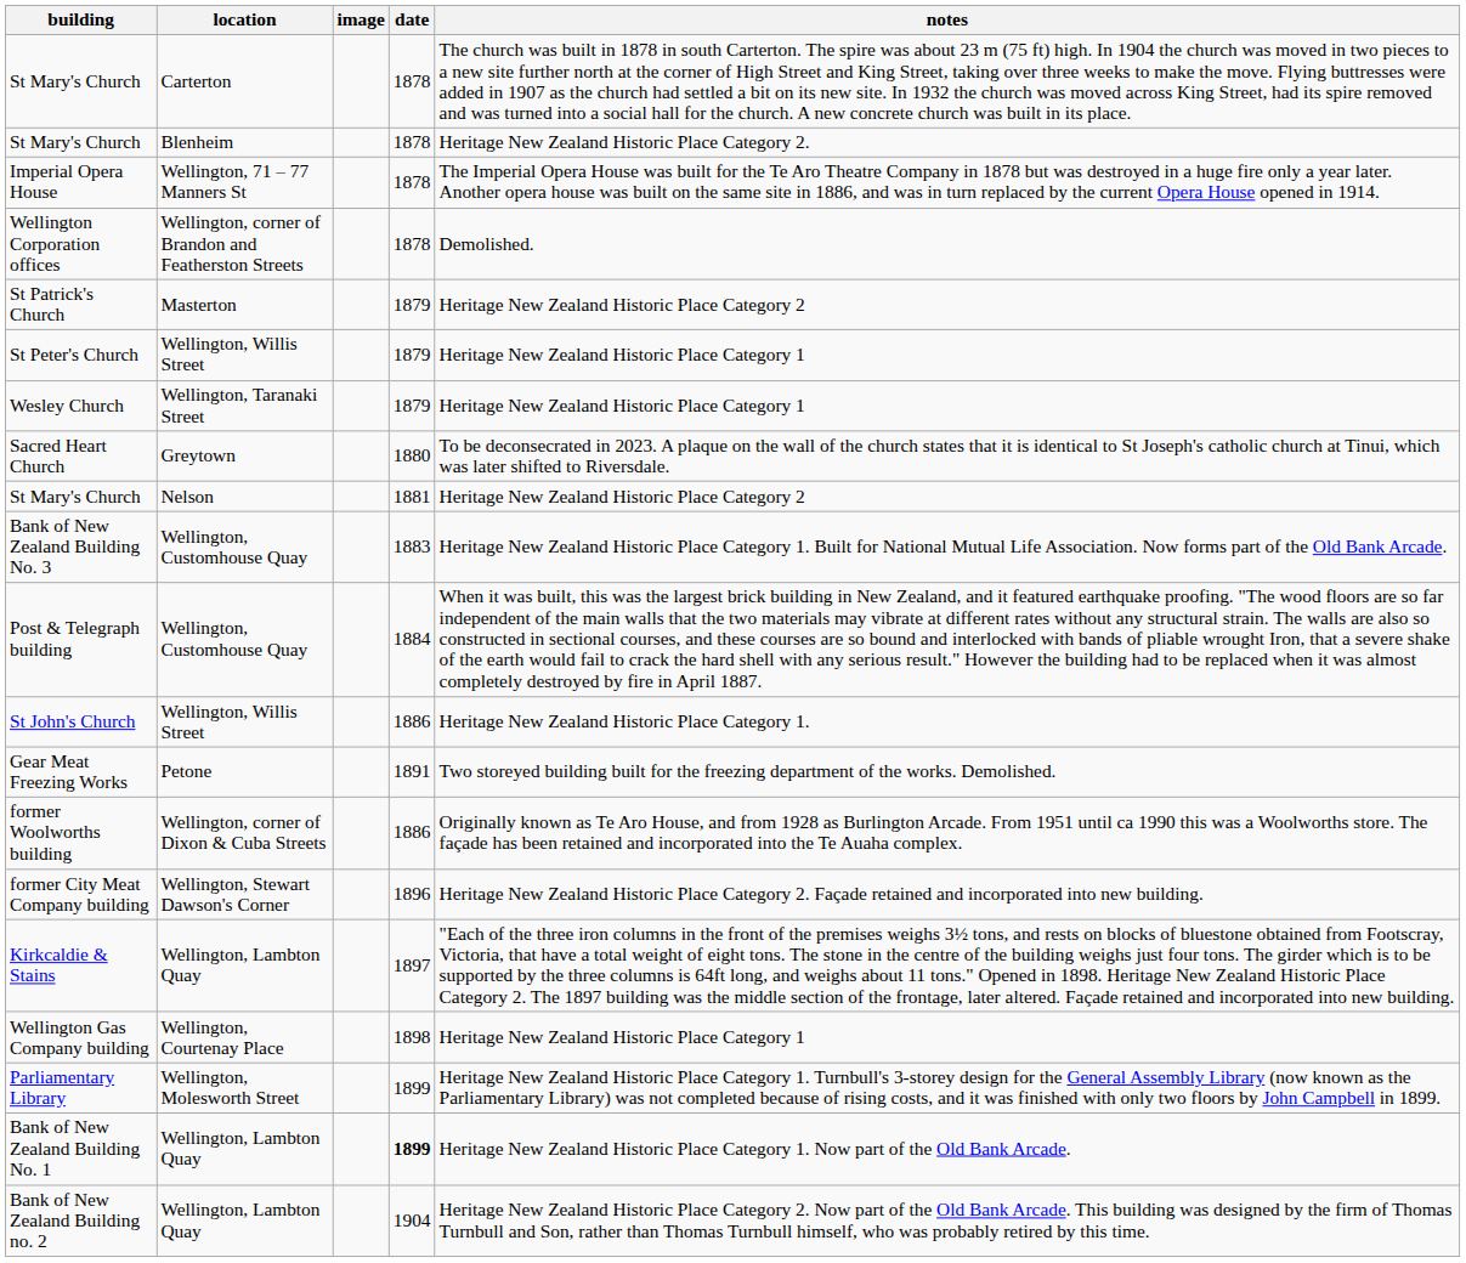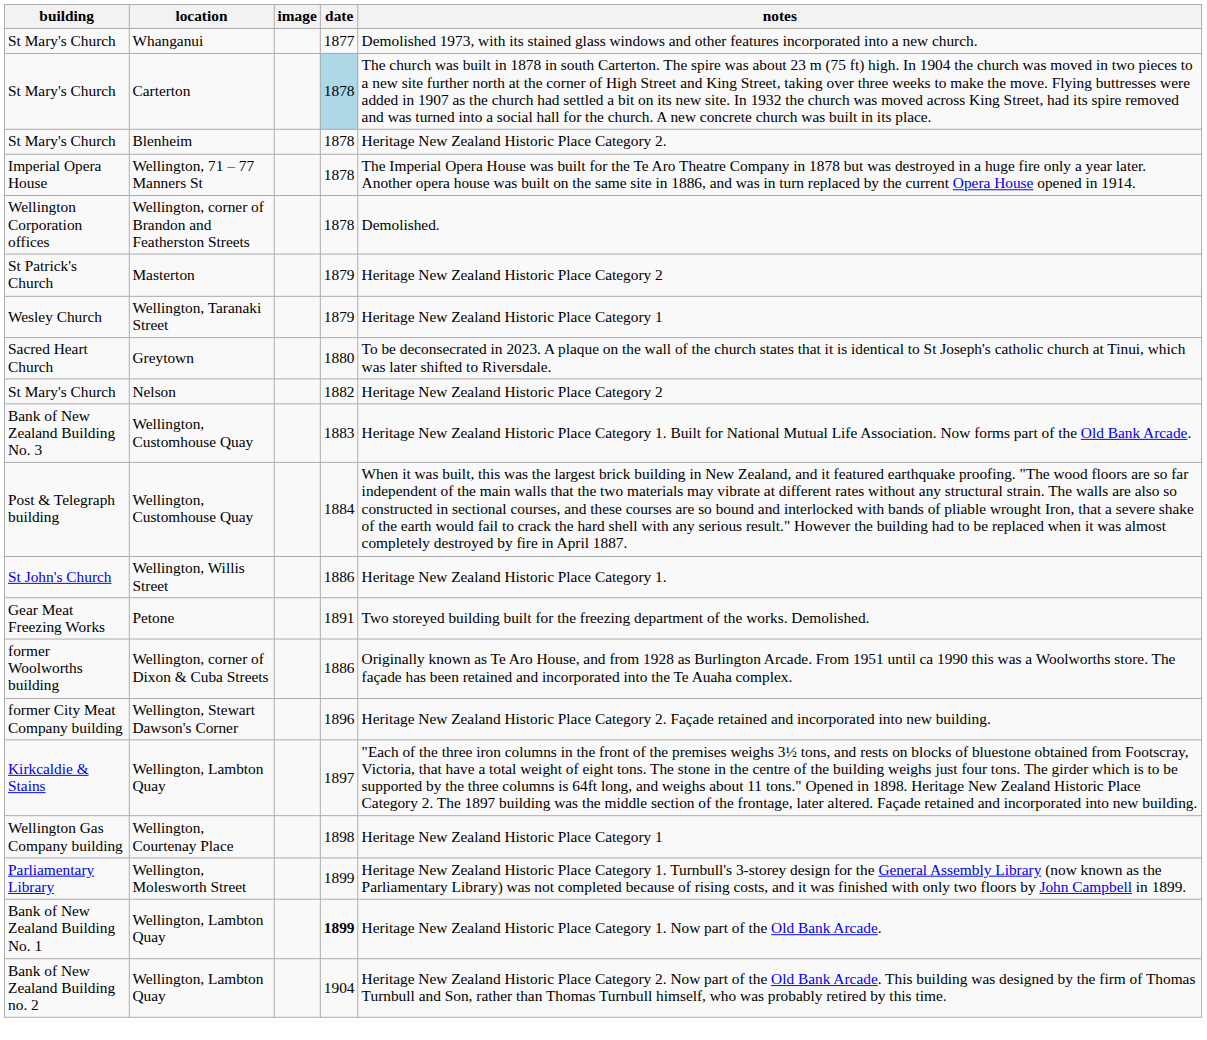+ row: St Mary's Church | Whanganui | 1877 | Demolished 1973, with its stained glass windows and other features incorporated into a new church.
St Mary's Church / Carterton | date: no background -> lightblue background
- row: St Peter's Church | Wellington, Willis Street | 1879 | Heritage New Zealand Historic Place Category 1
St Mary's Church / Nelson | date: 1881 -> 1882
